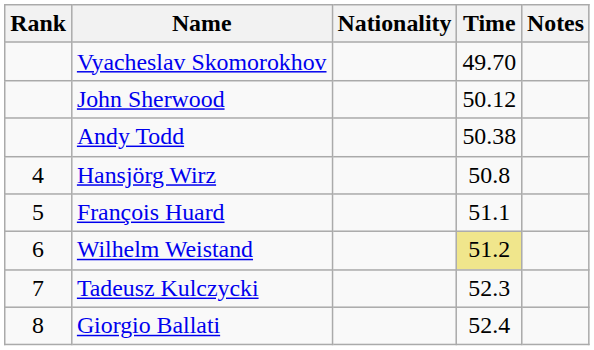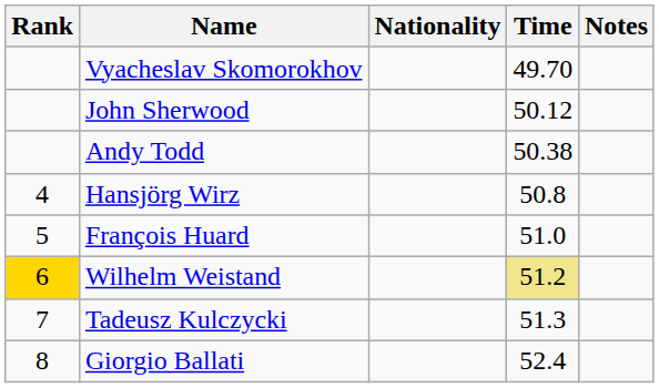François Huard | Time: 51.1 -> 51.0
Wilhelm Weistand | Rank: no background -> gold background
Tadeusz Kulczycki | Time: 52.3 -> 51.3
